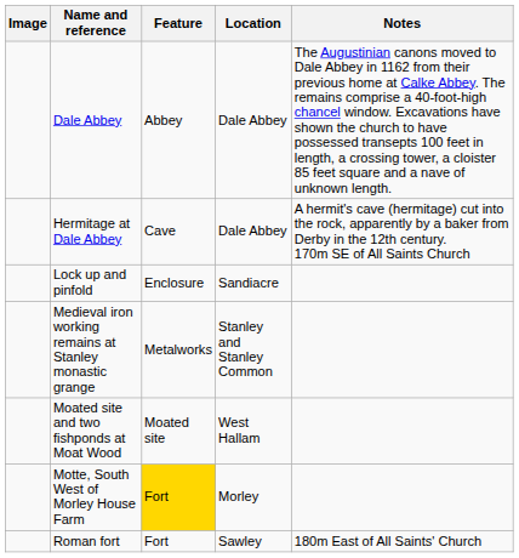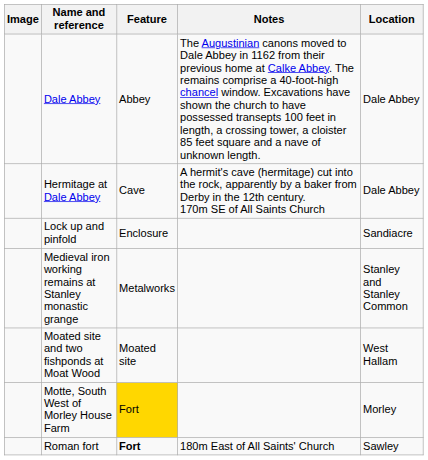columns swapped: Location <-> Notes
Roman fort | Feature: normal -> bold
